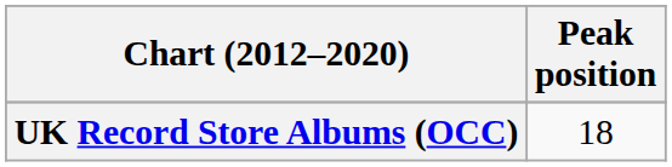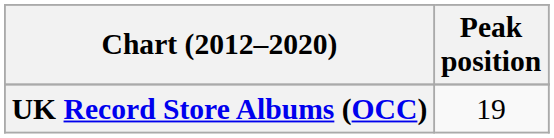UK Record Store Albums (OCC) | Peak position: 18 -> 19
